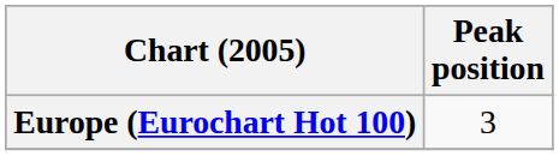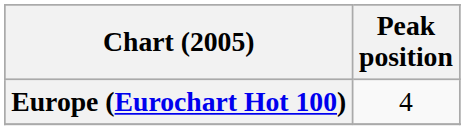Europe (Eurochart Hot 100) | Peak position: 3 -> 4
